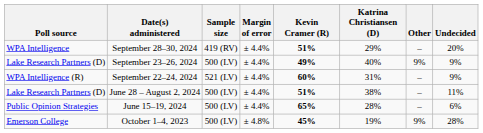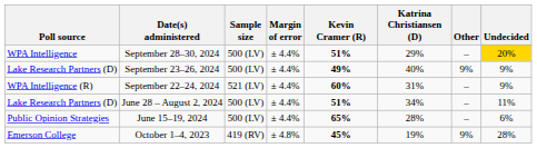September 28–30, 2024 | Sample size: 419 (RV) -> 500 (LV)
September 28–30, 2024 | Undecided: no background -> gold background
June 28 – August 2, 2024 | Katrina Christiansen (D): 38% -> 34%
October 1–4, 2023 | Sample size: 500 (LV) -> 419 (RV)
